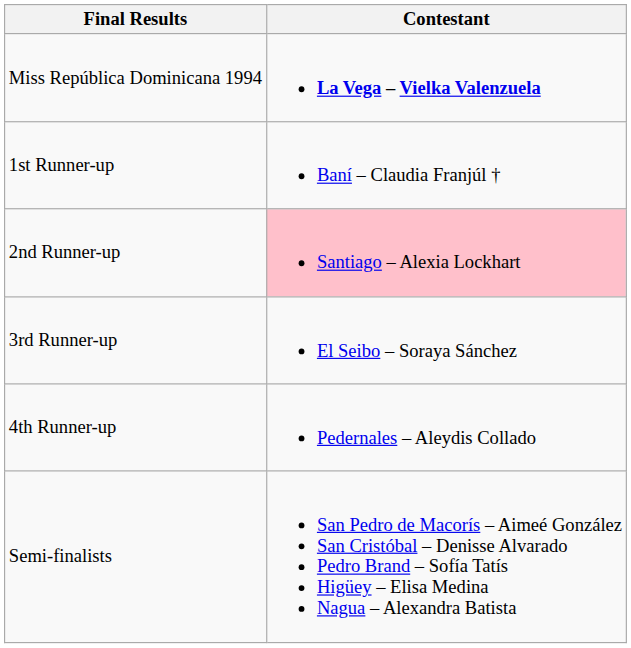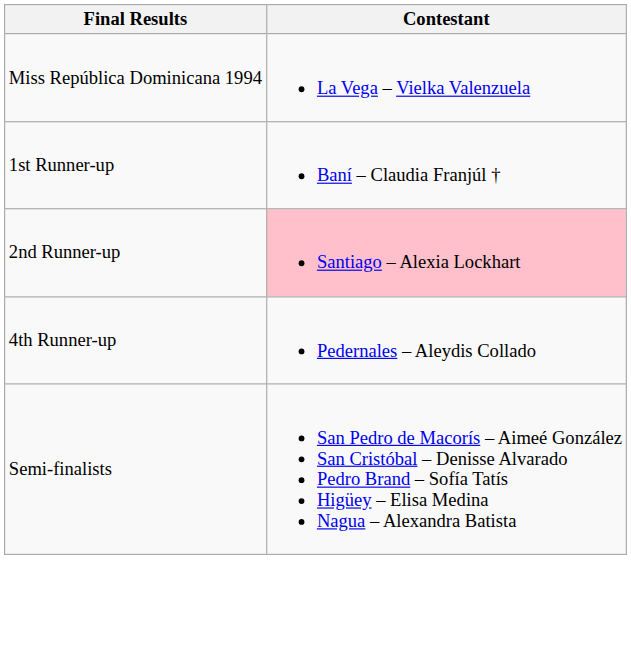Miss República Dominicana 1994 | Contestant: bold -> normal
- row: 3rd Runner-up | El Seibo – Soraya Sánchez
